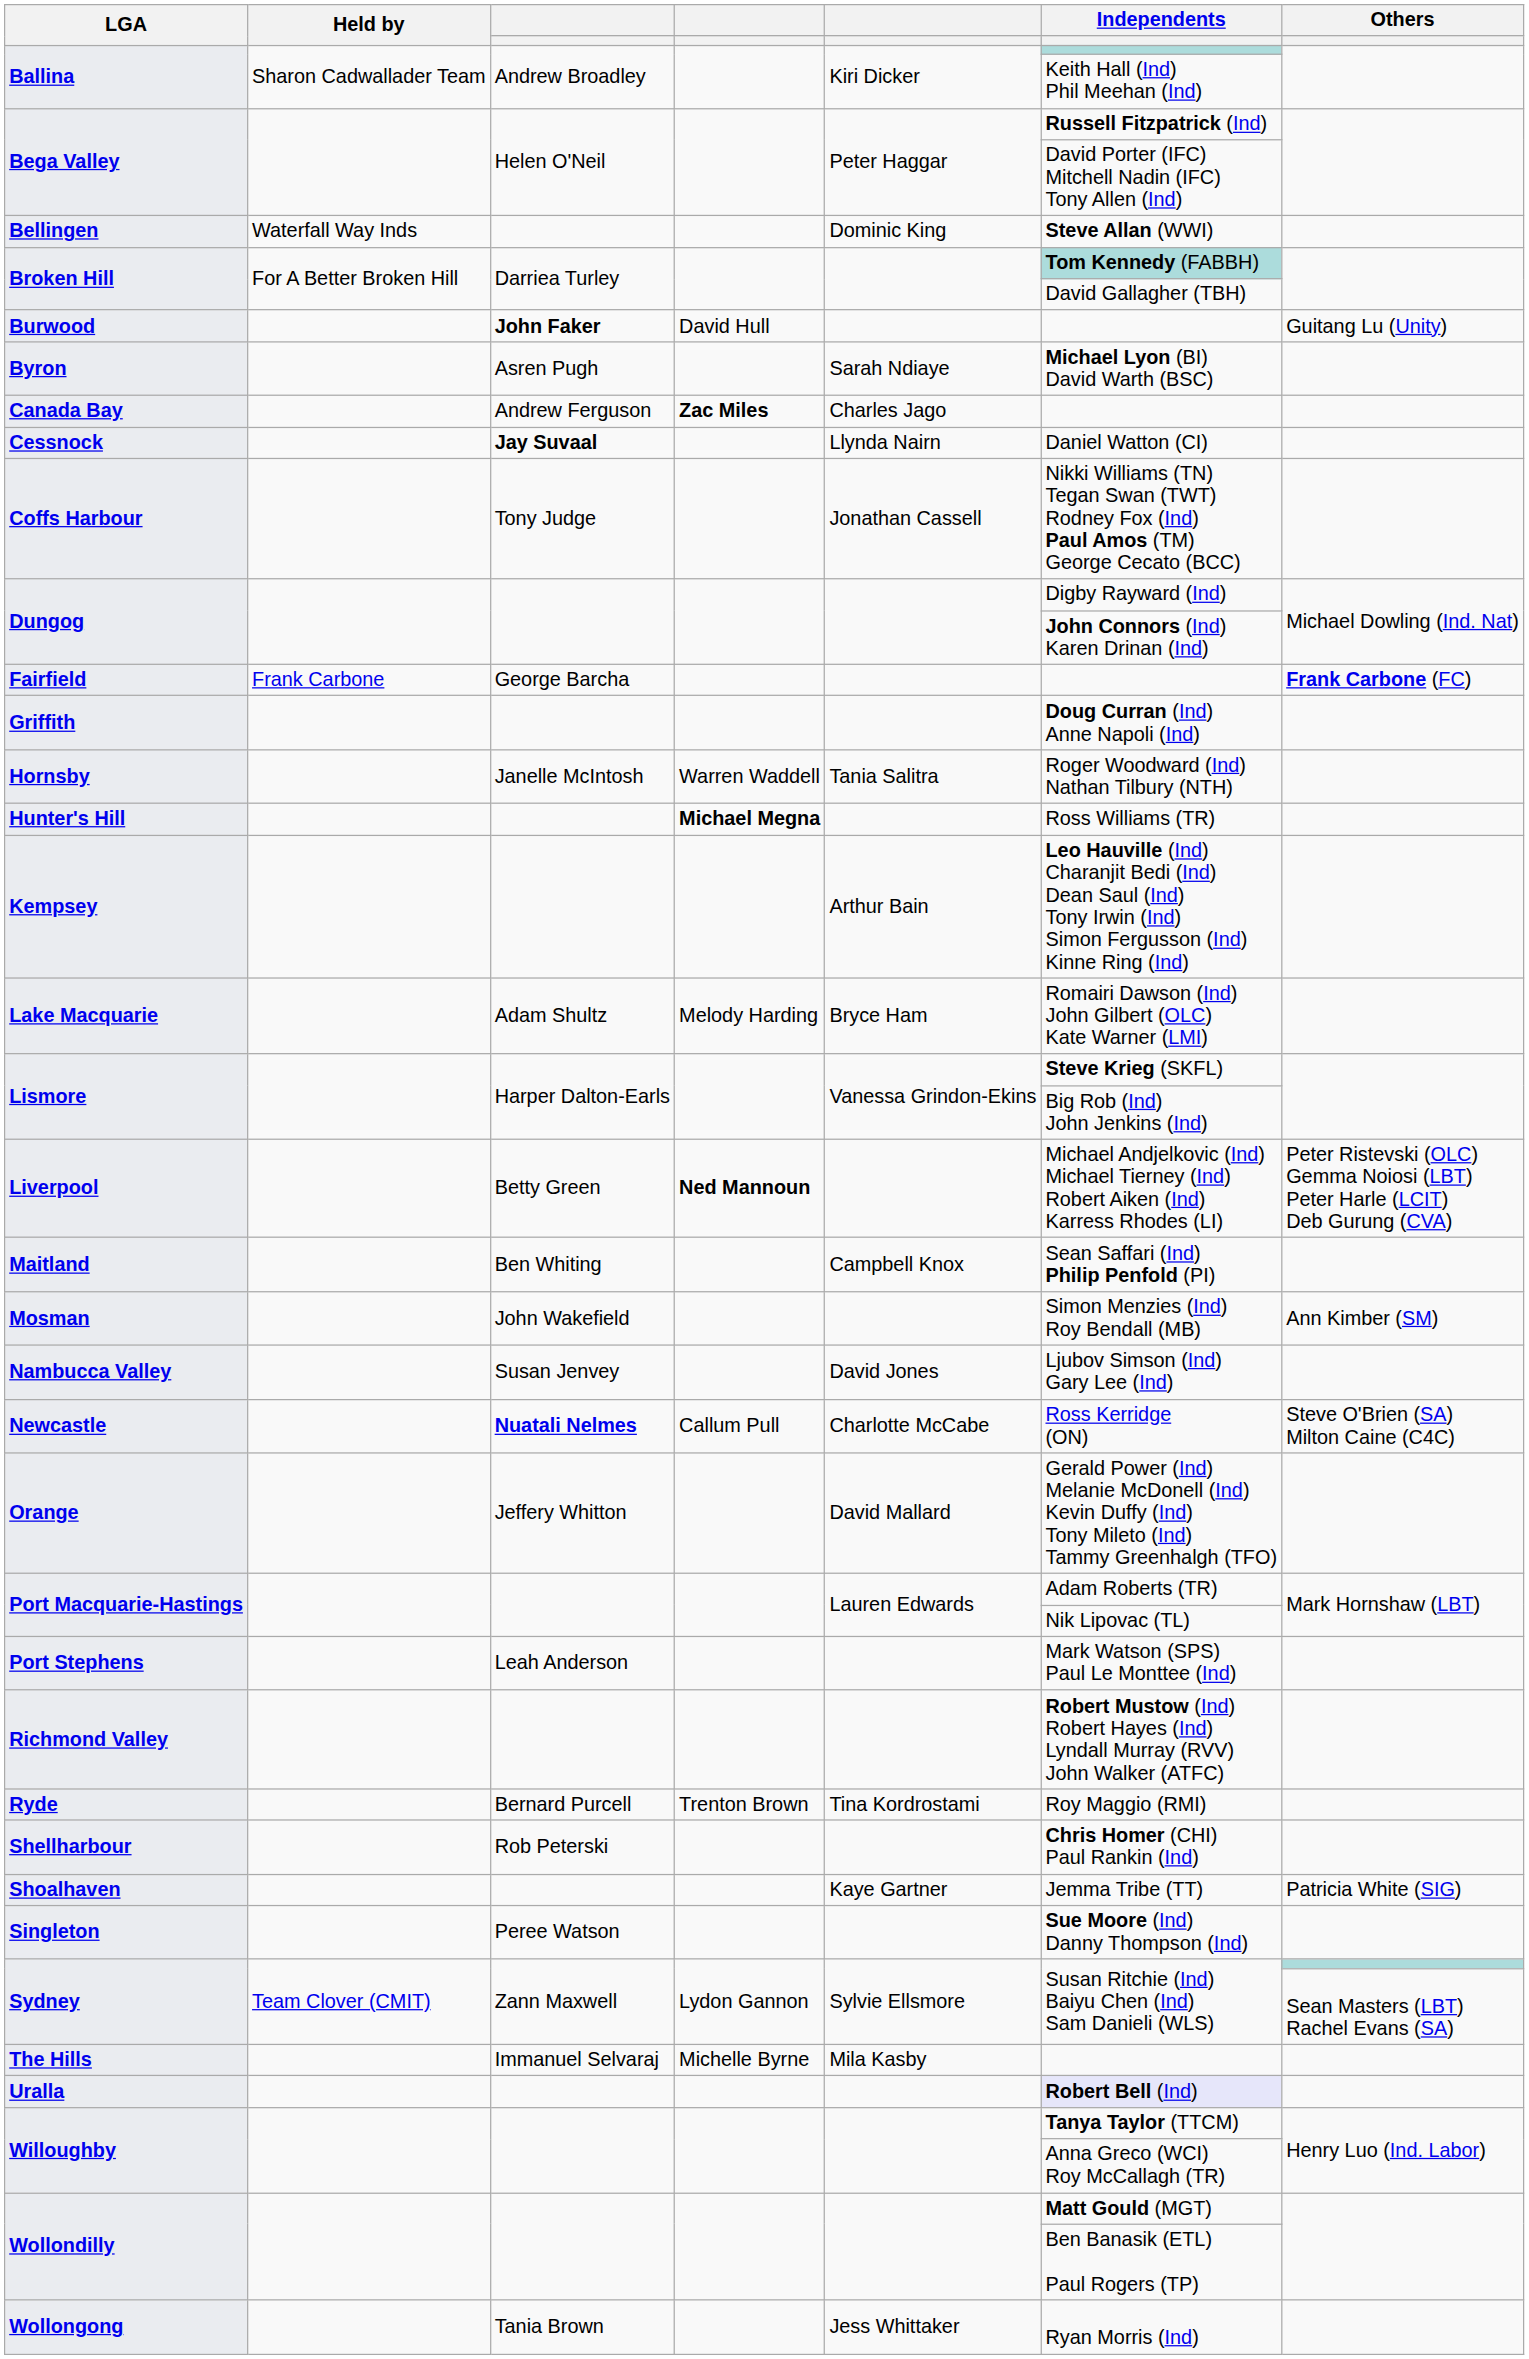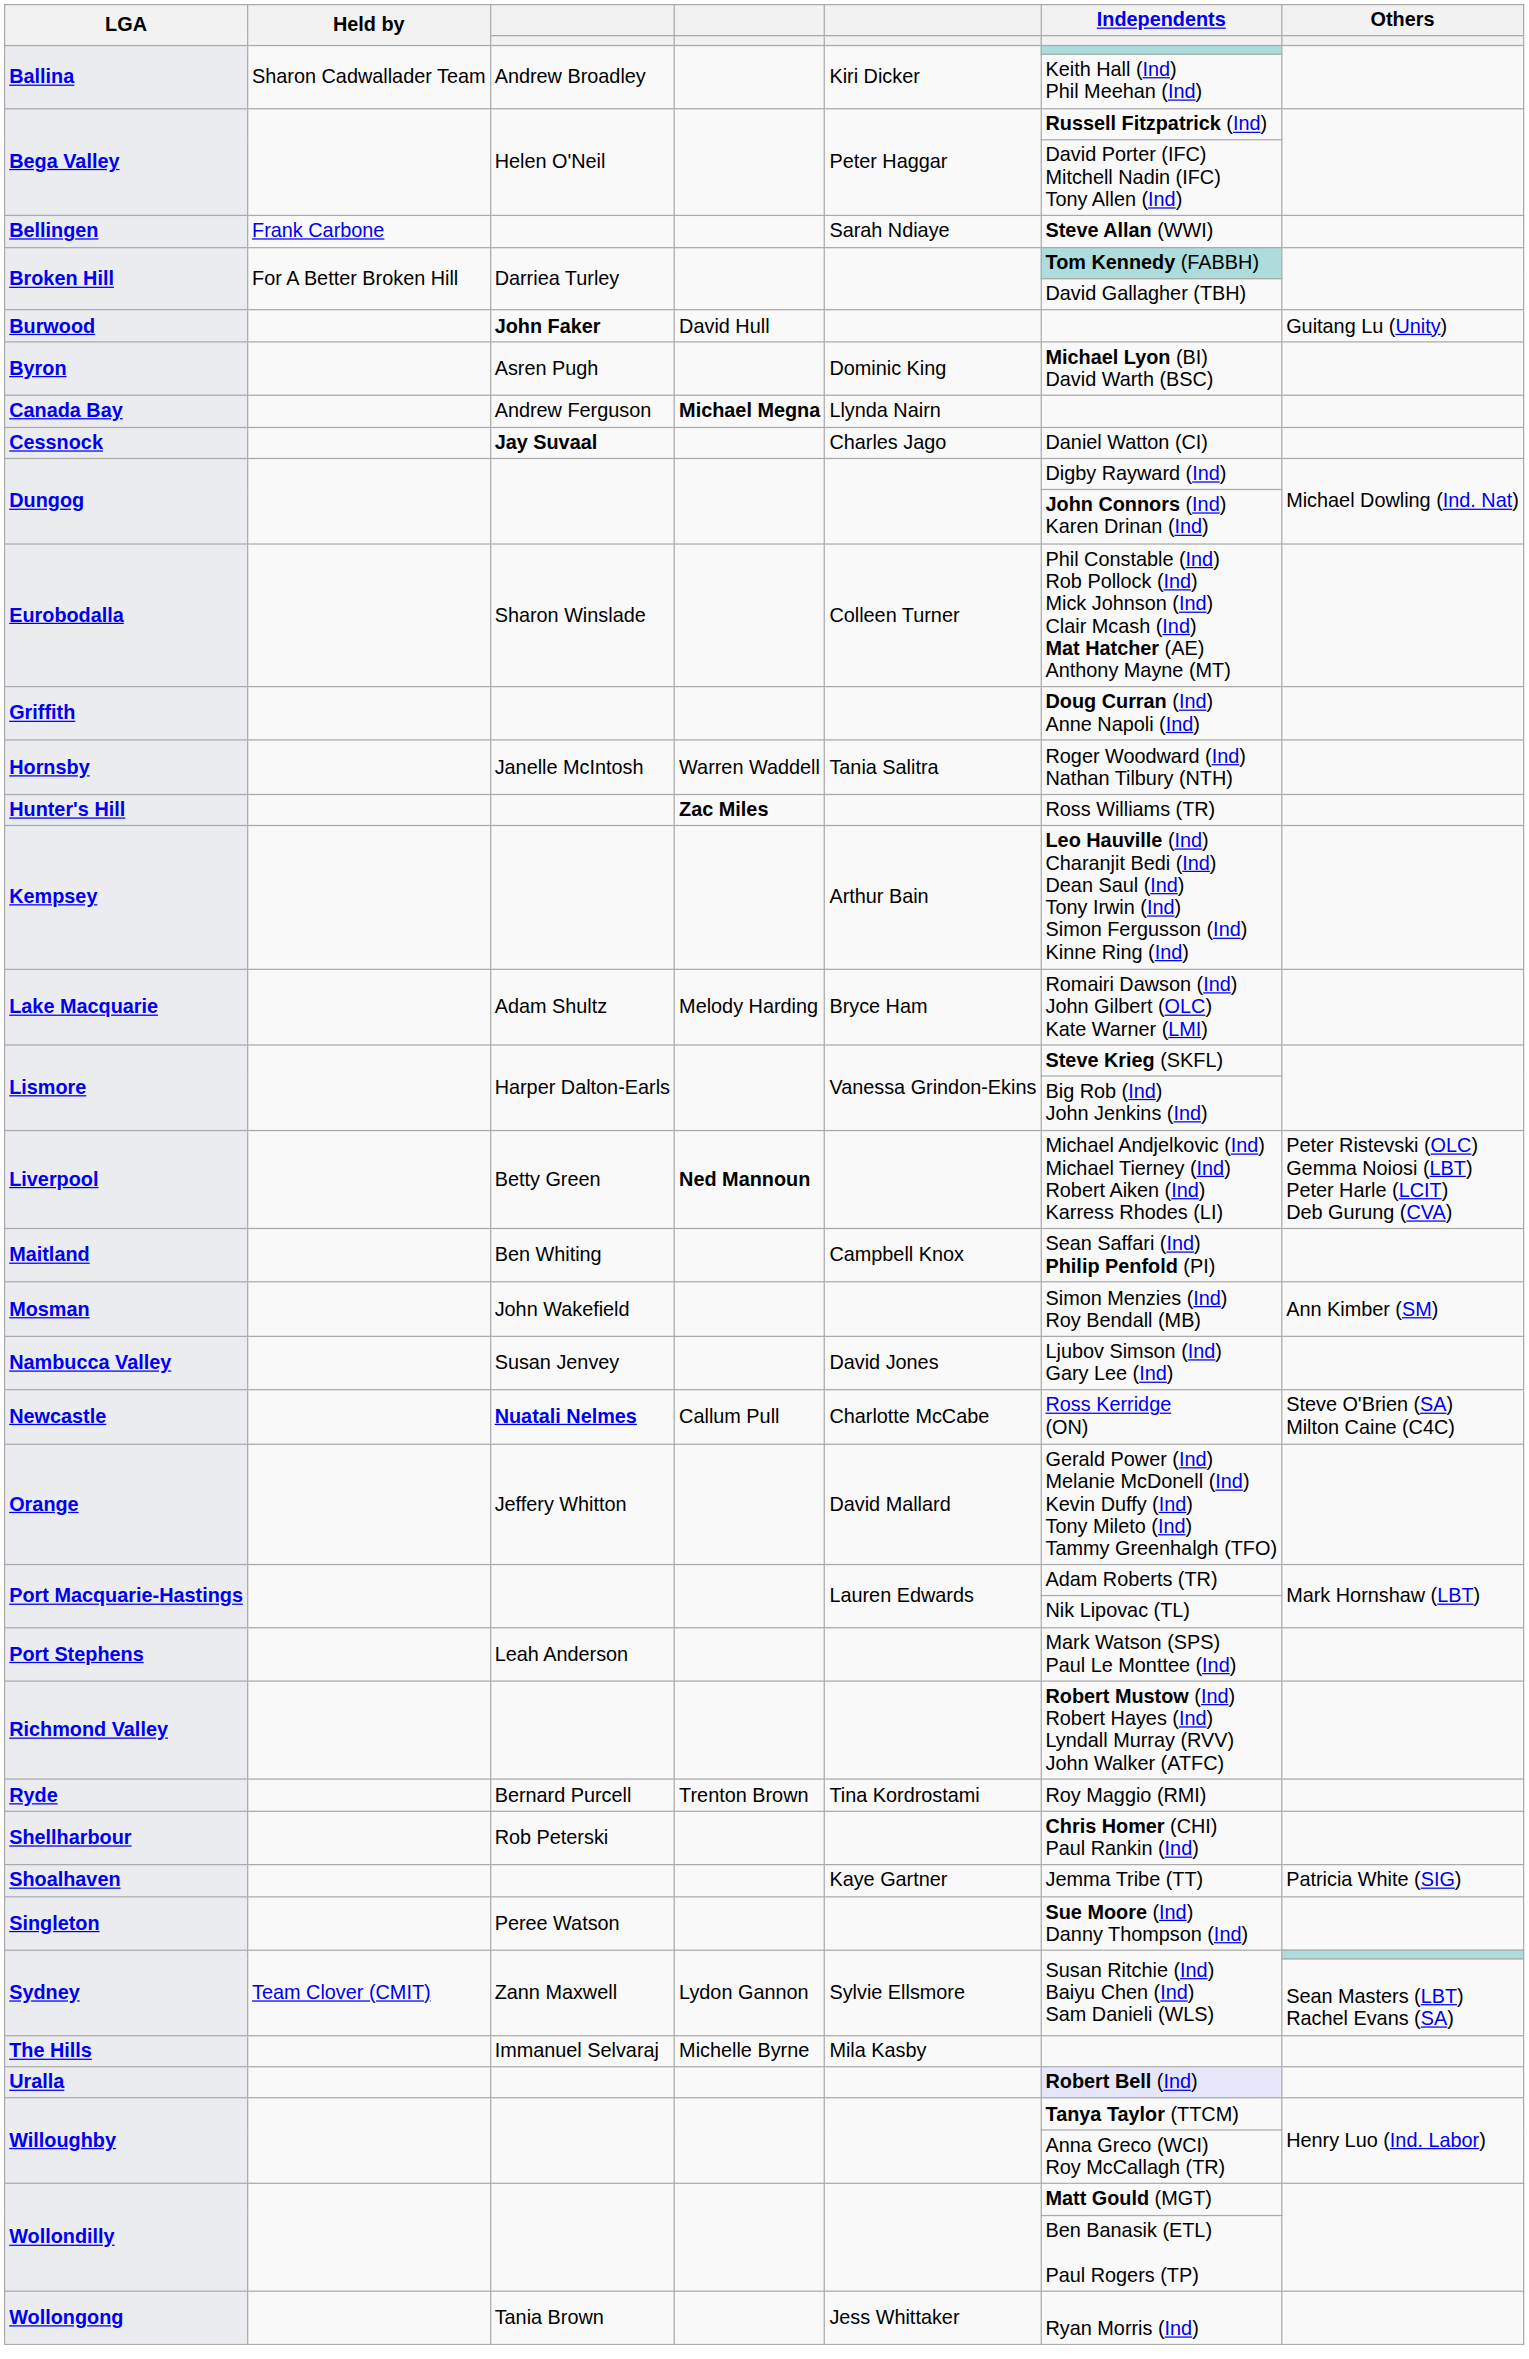Bellingen | Held by: Waterfall Way Inds -> Frank Carbone
Bellingen | column 5: Dominic King -> Sarah Ndiaye
Byron | column 5: Sarah Ndiaye -> Dominic King
Canada Bay | column 4: Zac Miles -> Michael Megna
Canada Bay | column 5: Charles Jago -> Llynda Nairn
Cessnock | column 5: Llynda Nairn -> Charles Jago
- row: Coffs Harbour | Tony Judge | Jonathan Cassell | Nikki Williams (TN) Tegan Swan (TWT) Rodney Fox (Ind) Paul Amos (TM) George Cecato (BCC)
+ row: Eurobodalla | Sharon Winslade | Colleen Turner | Phil Constable (Ind) Rob Pollock (Ind) Mick Johnson (Ind) Clair Mcash (Ind) Mat Hatcher (AE) Anthony Mayne (MT)
- row: Fairfield | Frank Carbone | George Barcha | Frank Carbone (FC)
Hunter's Hill | column 4: Michael Megna -> Zac Miles
